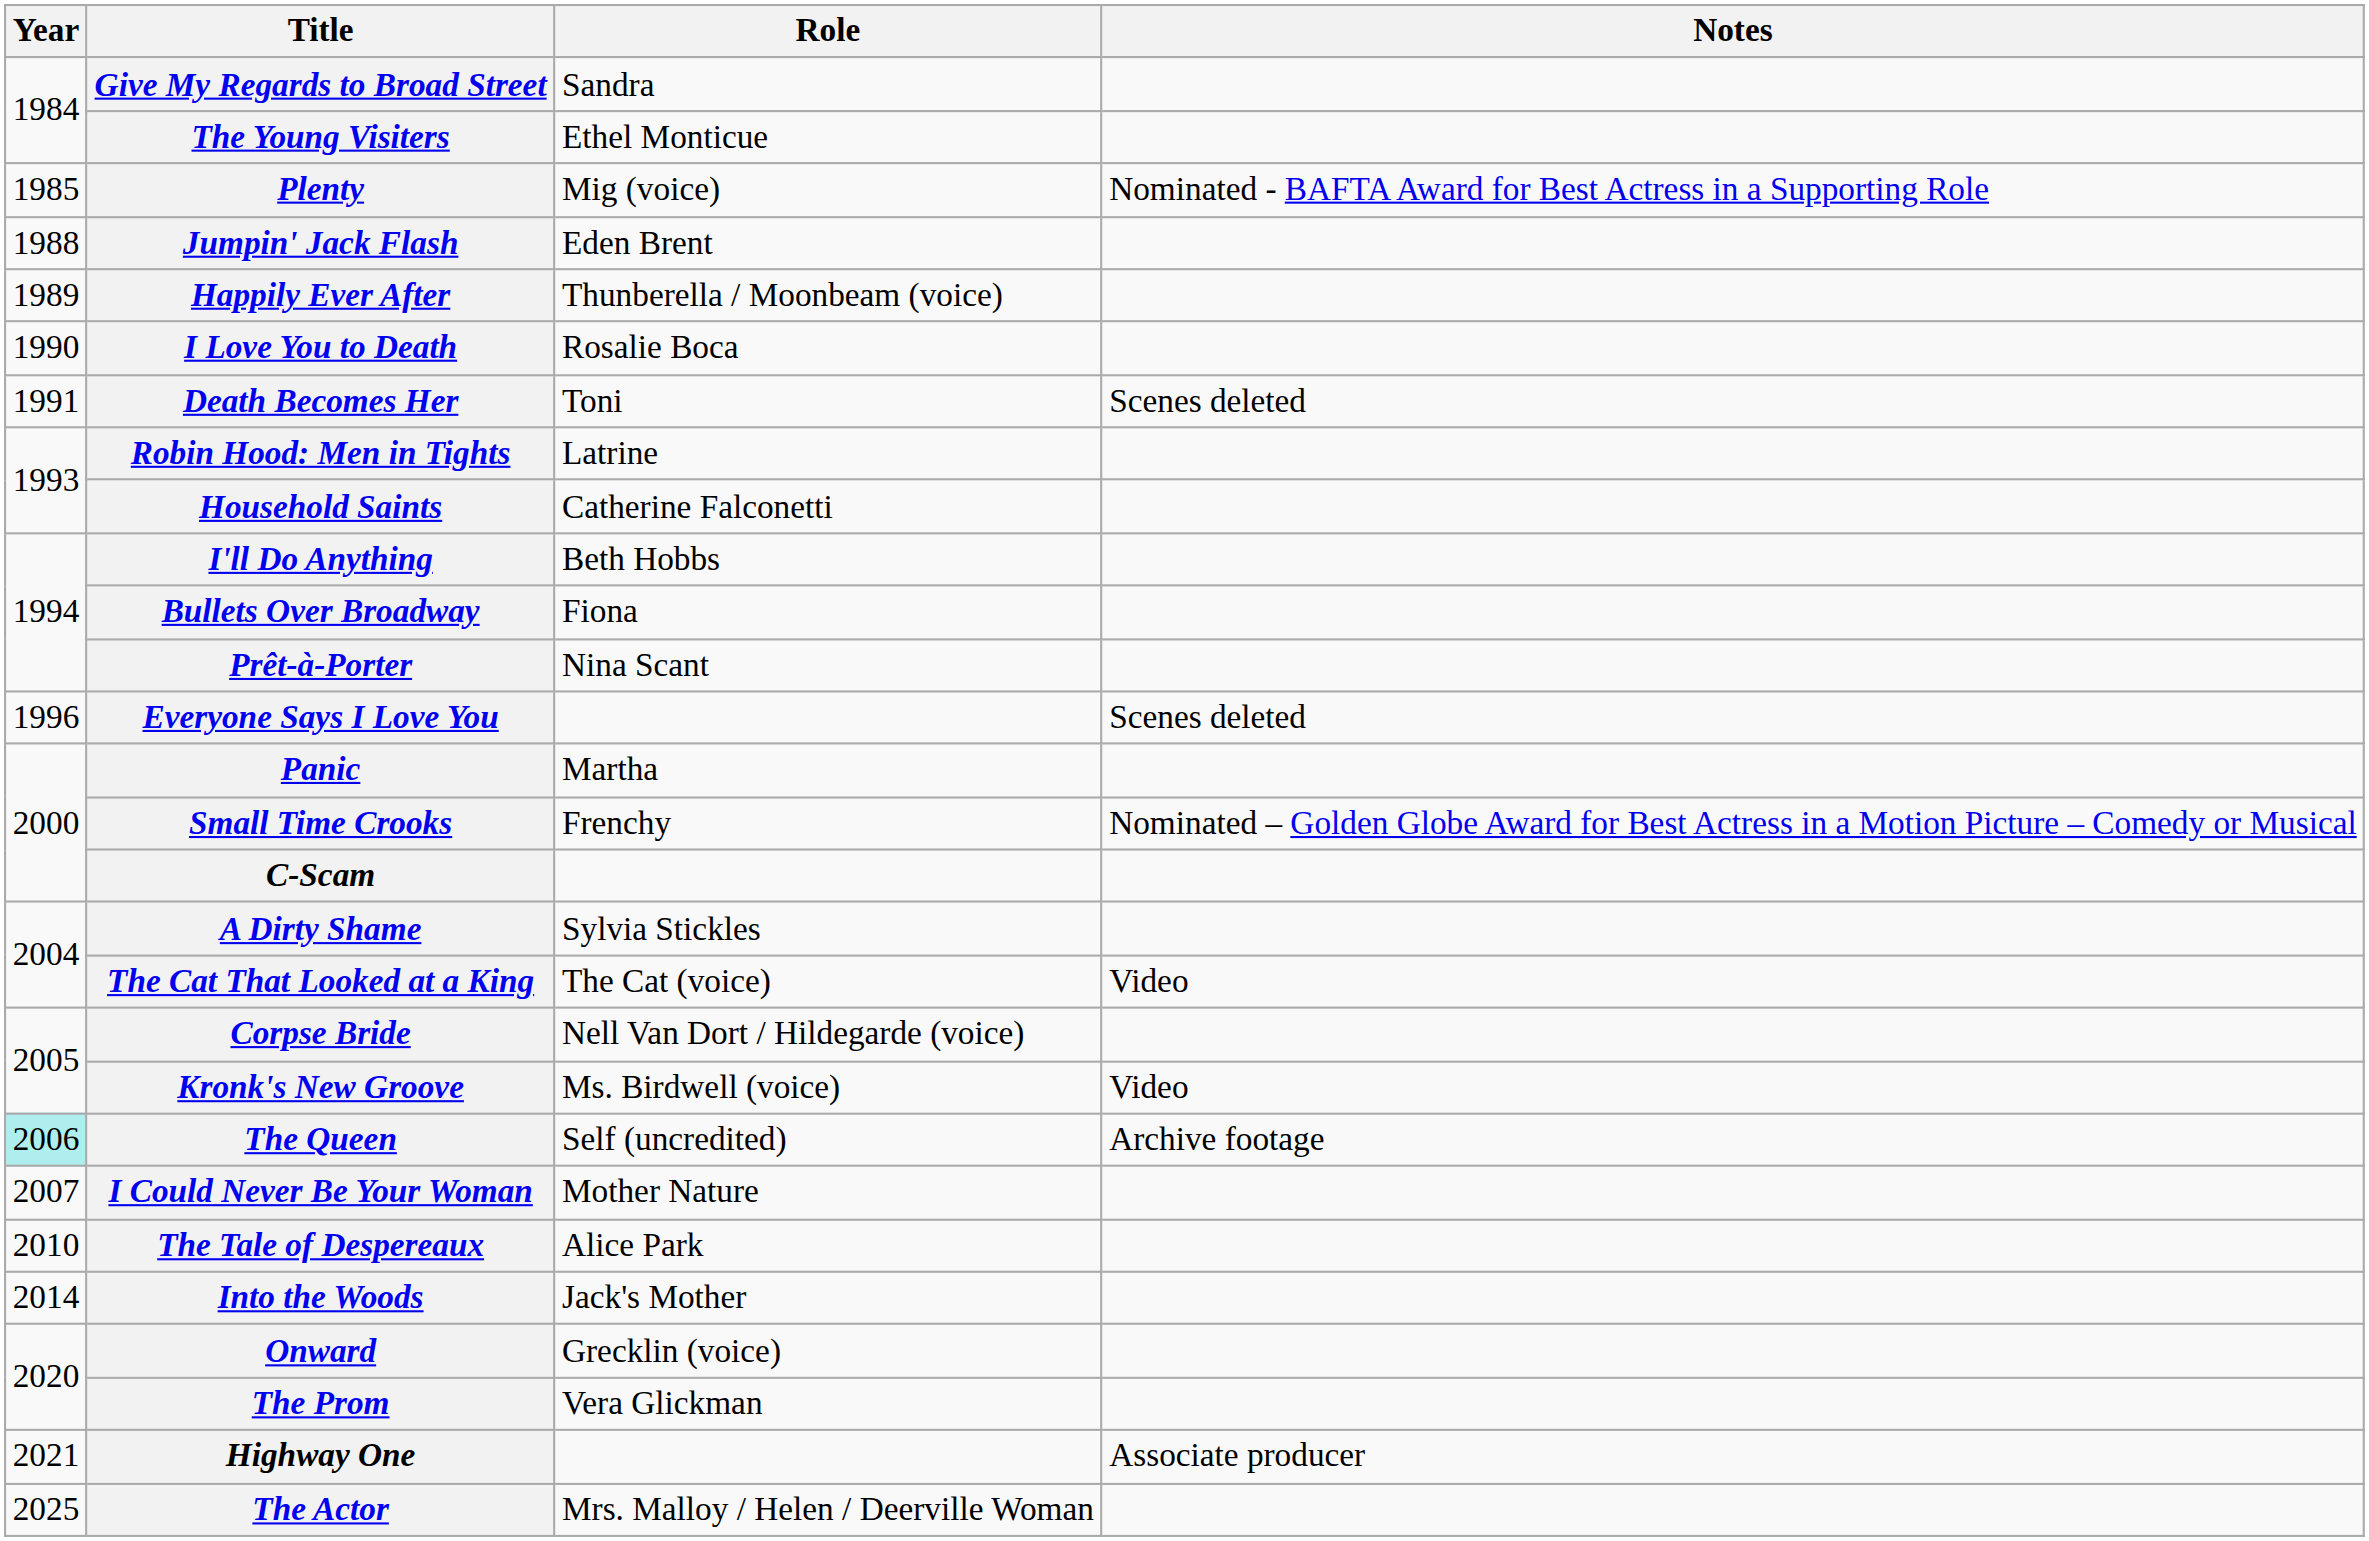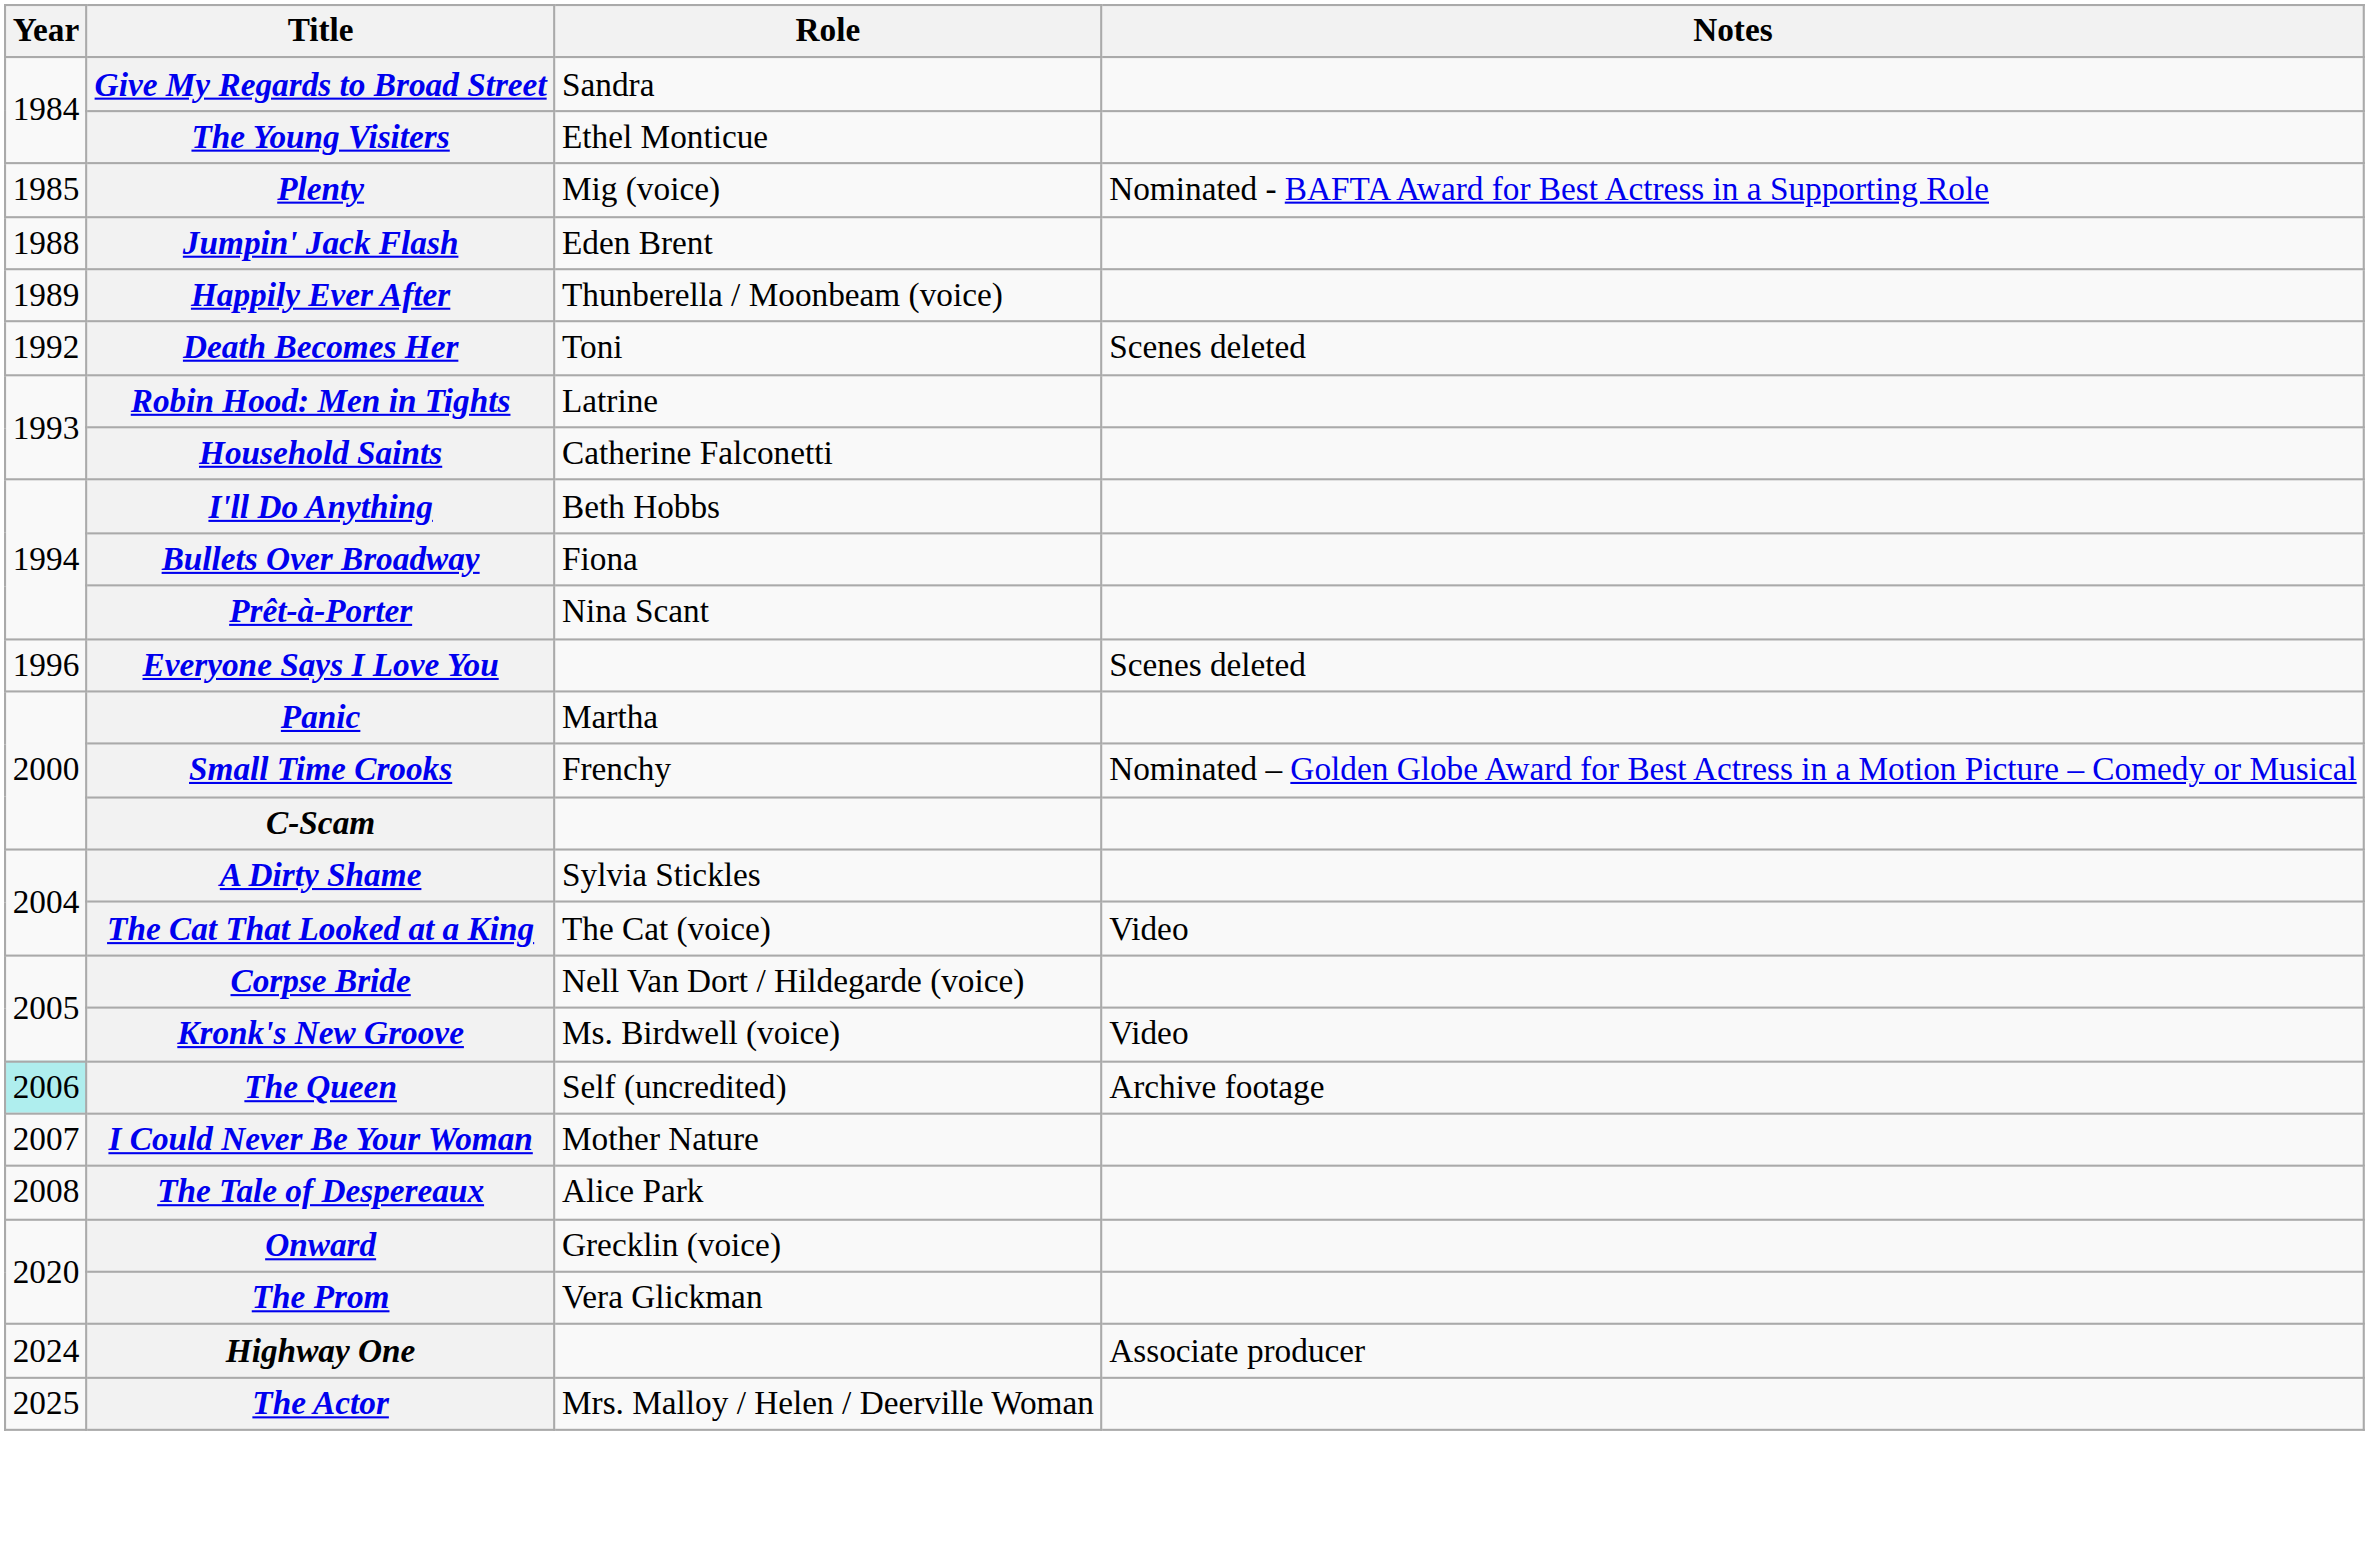- row: 1990 | I Love You to Death | Rosalie Boca
Death Becomes Her | Year: 1991 -> 1992
The Tale of Despereaux | Year: 2010 -> 2008
- row: 2014 | Into the Woods | Jack's Mother
Highway One | Year: 2021 -> 2024
